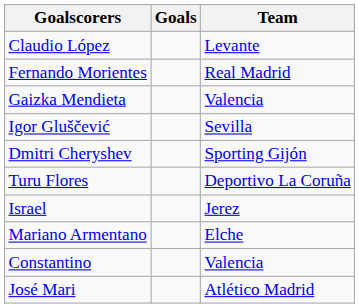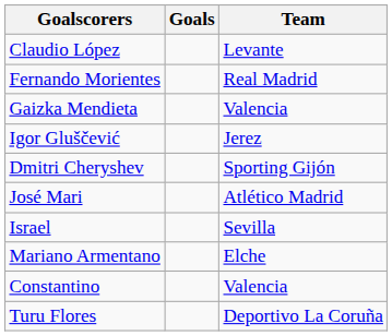Igor Gluščević | Team: Sevilla -> Jerez
rows swapped: José Mari <-> Turu Flores
Israel | Team: Jerez -> Sevilla
